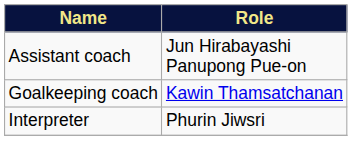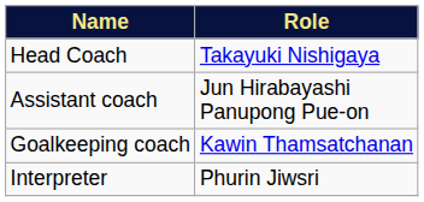+ row: Head Coach | Takayuki Nishigaya
